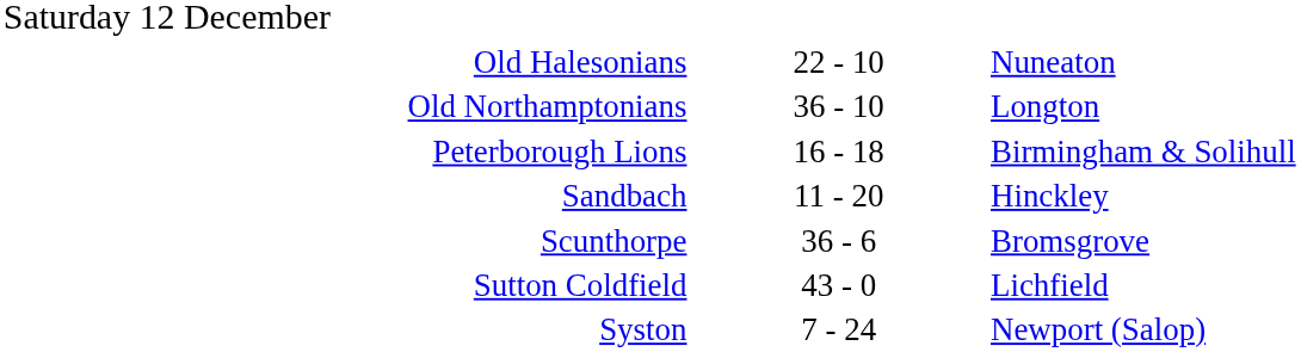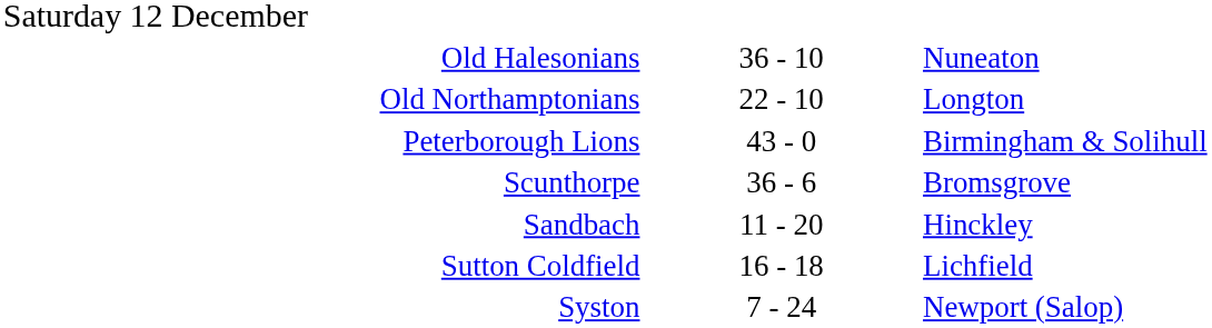Old Halesonians | column 2: 22 - 10 -> 36 - 10
Old Northamptonians | column 2: 36 - 10 -> 22 - 10
Peterborough Lions | column 2: 16 - 18 -> 43 - 0
rows swapped: Sandbach <-> Scunthorpe
Sutton Coldfield | column 2: 43 - 0 -> 16 - 18
